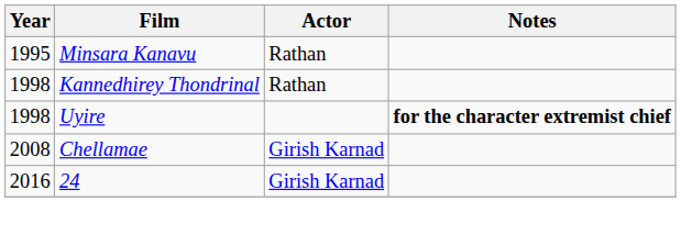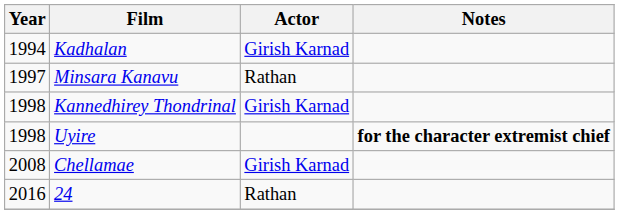+ row: 1994 | Kadhalan | Girish Karnad
Minsara Kanavu | Year: 1995 -> 1997
Kannedhirey Thondrinal | Actor: Rathan -> Girish Karnad
24 | Actor: Girish Karnad -> Rathan
